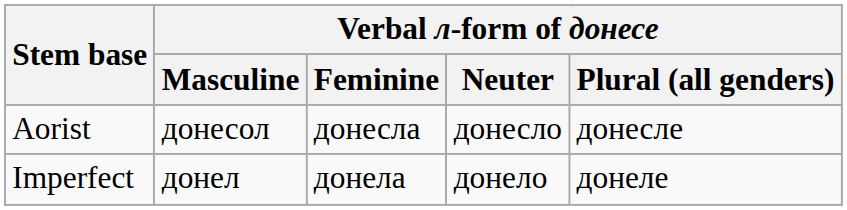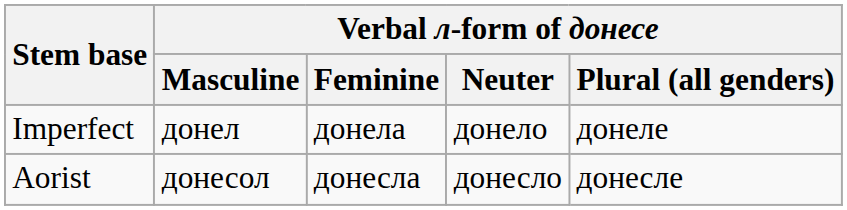rows swapped: Imperfect <-> Aorist
